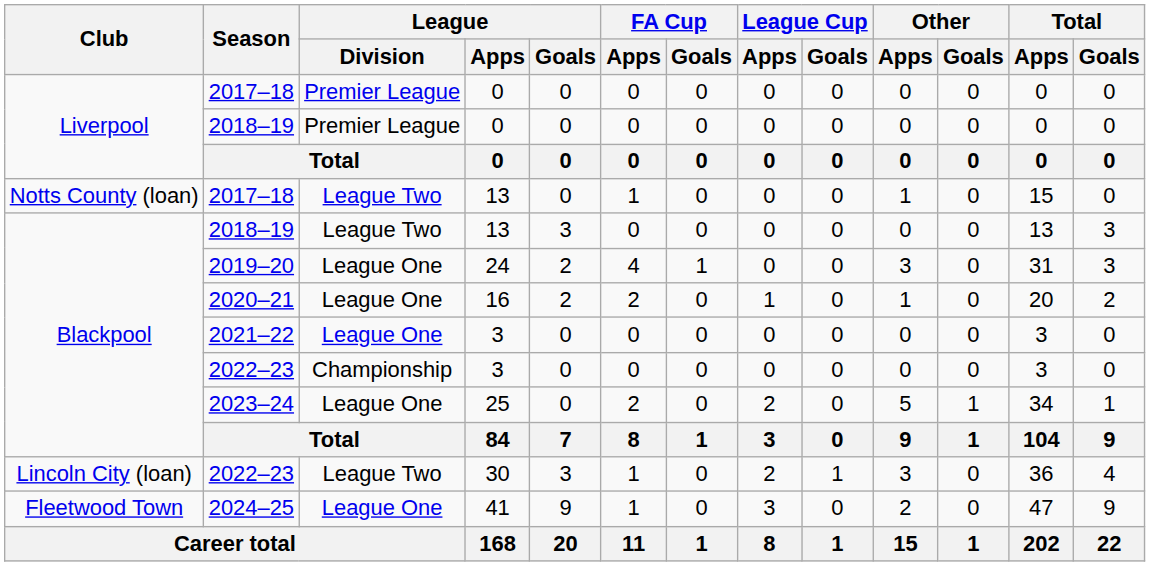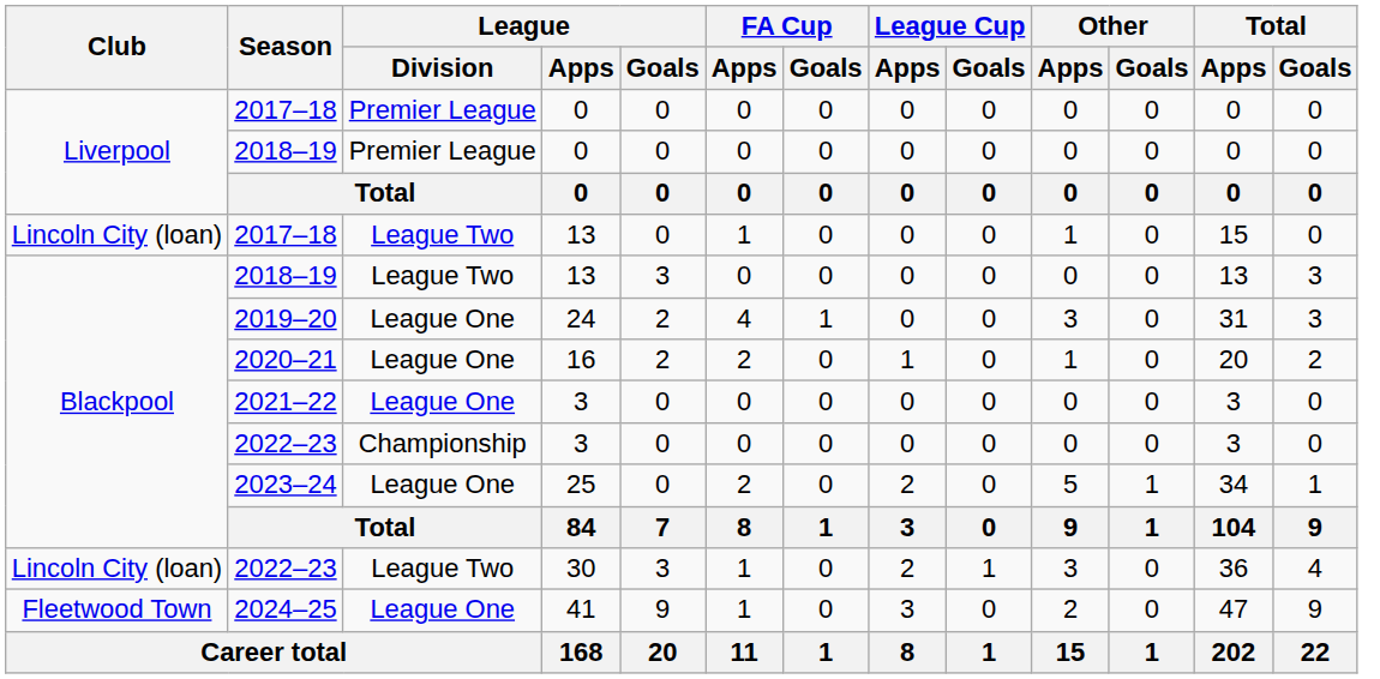2017–18 / 13 | Club: Notts County (loan) -> Lincoln City (loan)
